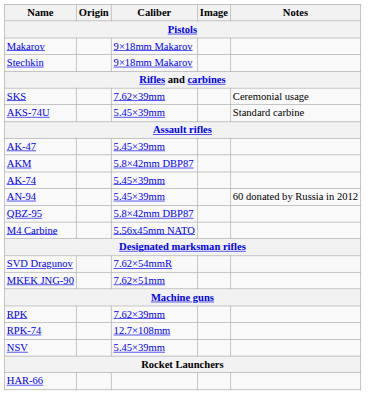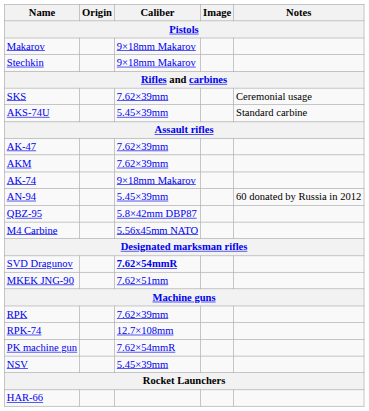AK-47 | Caliber: 5.45×39mm -> 7.62×39mm
AKM | Caliber: 5.8×42mm DBP87 -> 7.62×39mm
AK-74 | Caliber: 5.45×39mm -> 9×18mm Makarov
SVD Dragunov | Caliber: normal -> bold
+ row: PK machine gun | 7.62×54mmR
